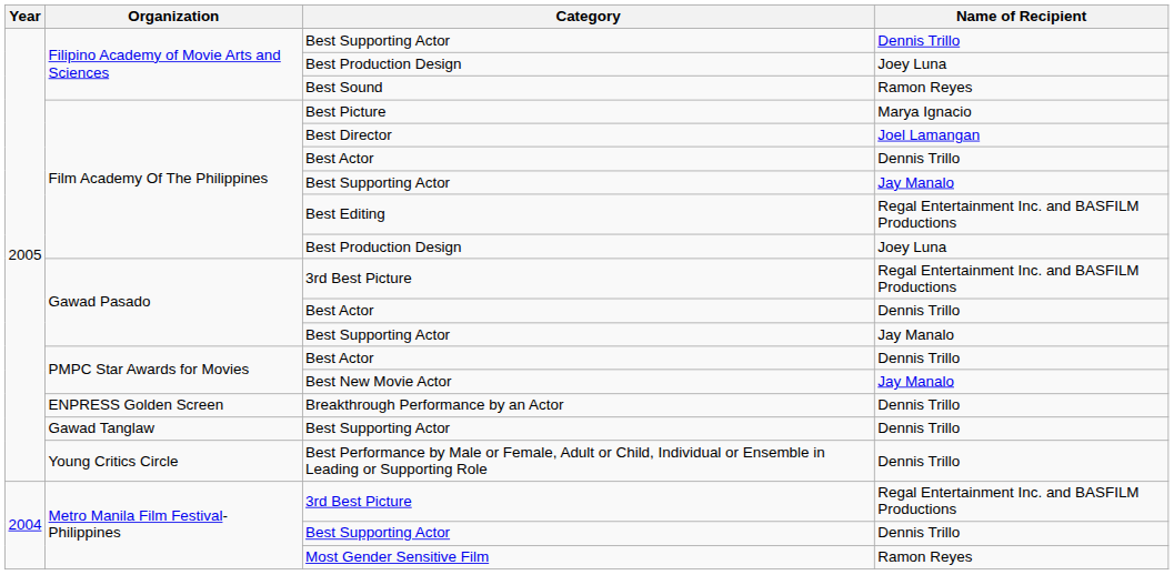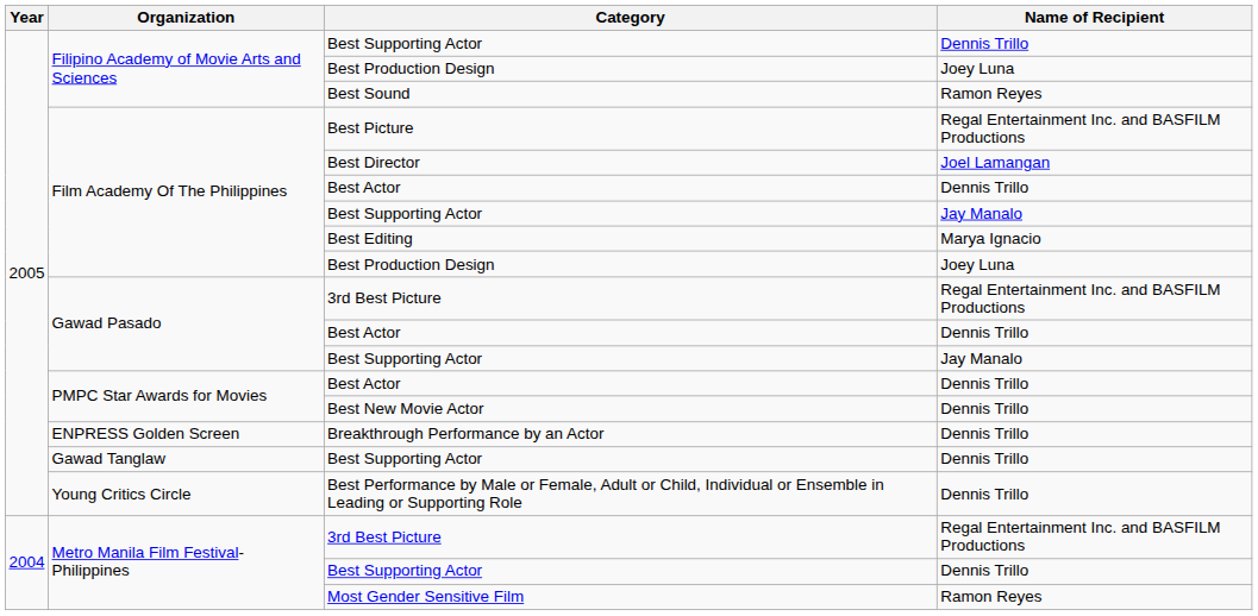Best Picture | Name of Recipient: Marya Ignacio -> Regal Entertainment Inc. and BASFILM Productions
Best Editing | Name of Recipient: Regal Entertainment Inc. and BASFILM Productions -> Marya Ignacio
Best New Movie Actor | Name of Recipient: Jay Manalo -> Dennis Trillo
